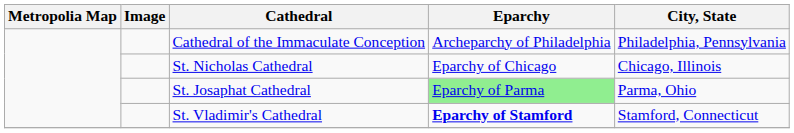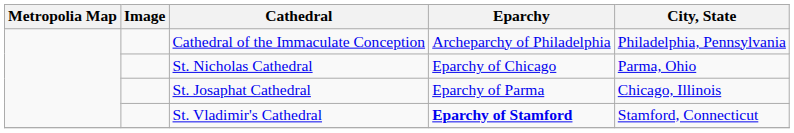St. Nicholas Cathedral | City, State: Chicago, Illinois -> Parma, Ohio
St. Josaphat Cathedral | Eparchy: lightgreen background -> no background
St. Josaphat Cathedral | City, State: Parma, Ohio -> Chicago, Illinois
